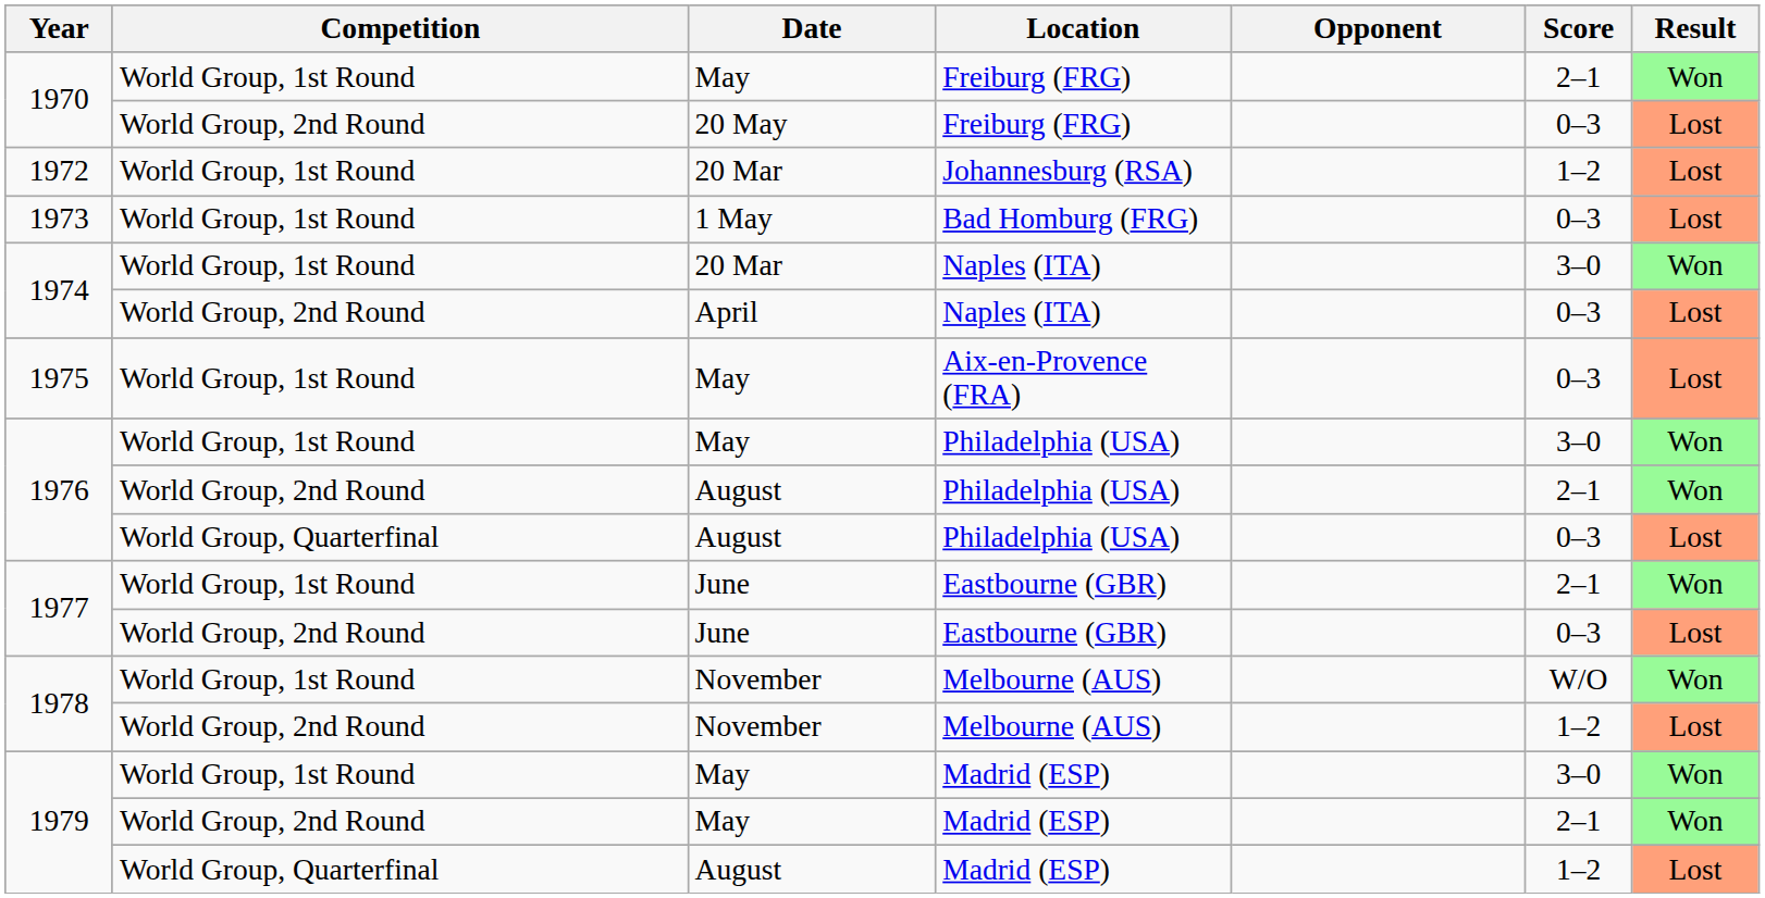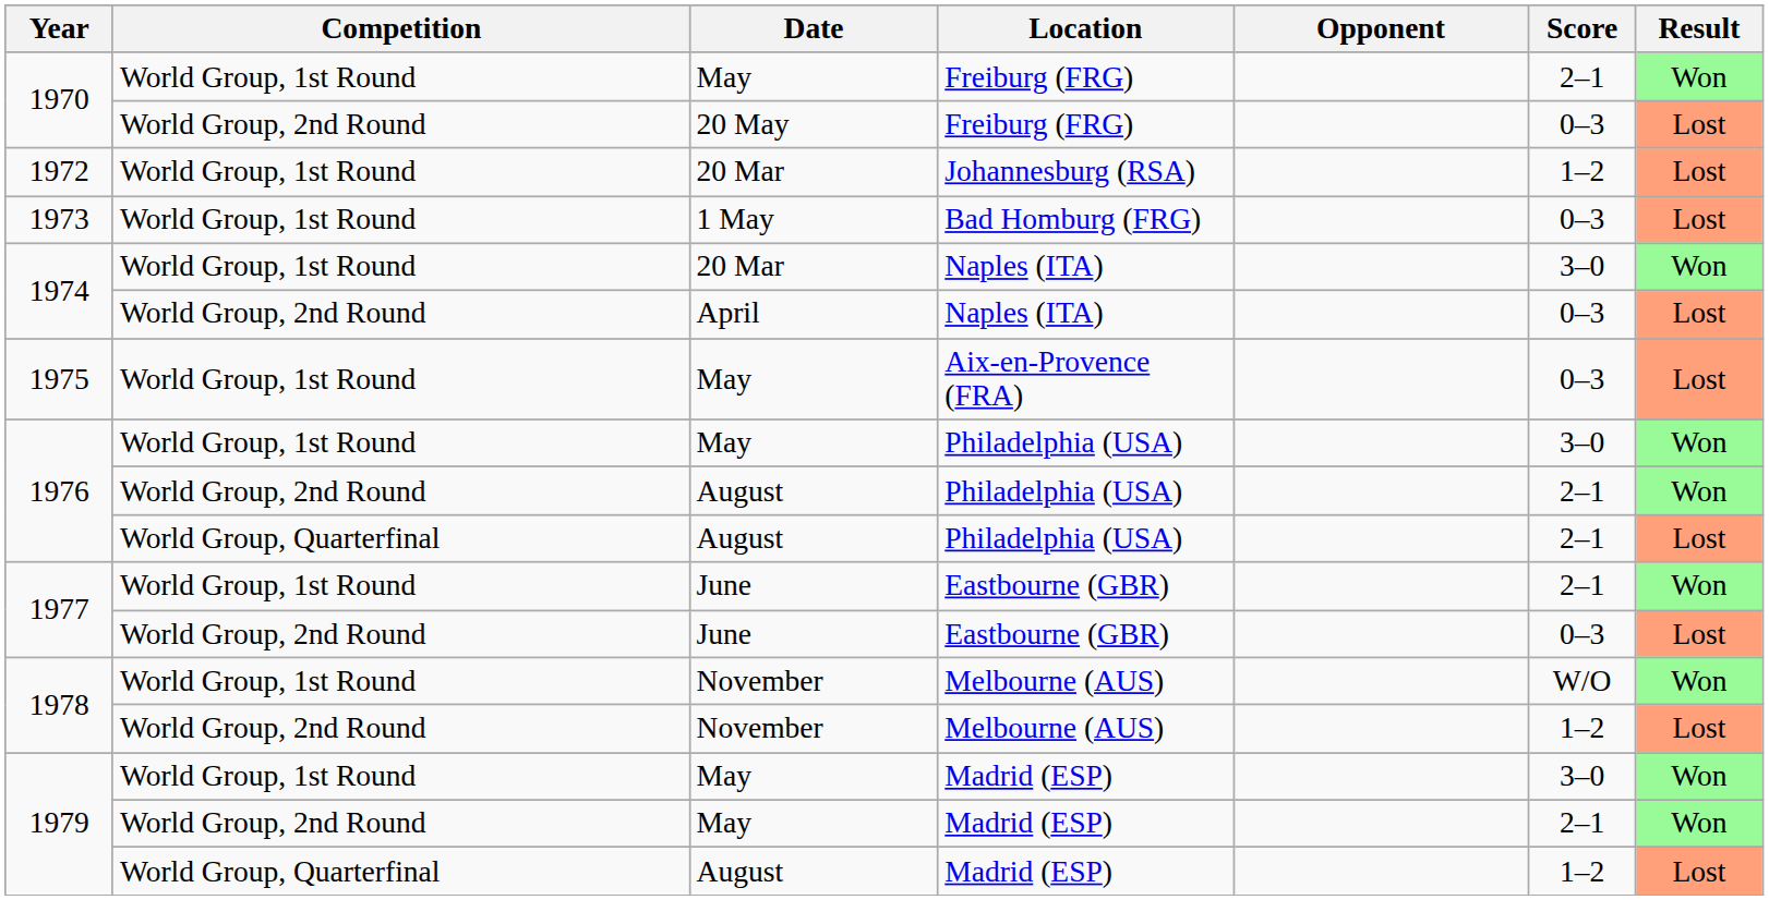1976 / World Group, Quarterfinal | Score: 0–3 -> 2–1
